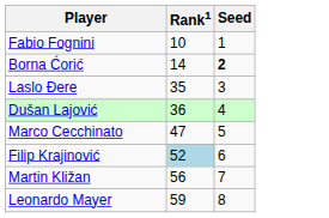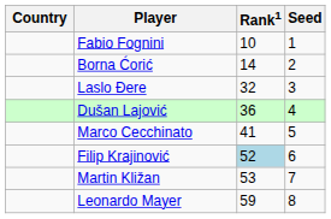+ column: Country
Borna Ćorić | Seed: bold -> normal
Laslo Đere | Rank1: 35 -> 32
Marco Cecchinato | Rank1: 47 -> 41
Martin Kližan | Rank1: 56 -> 53
